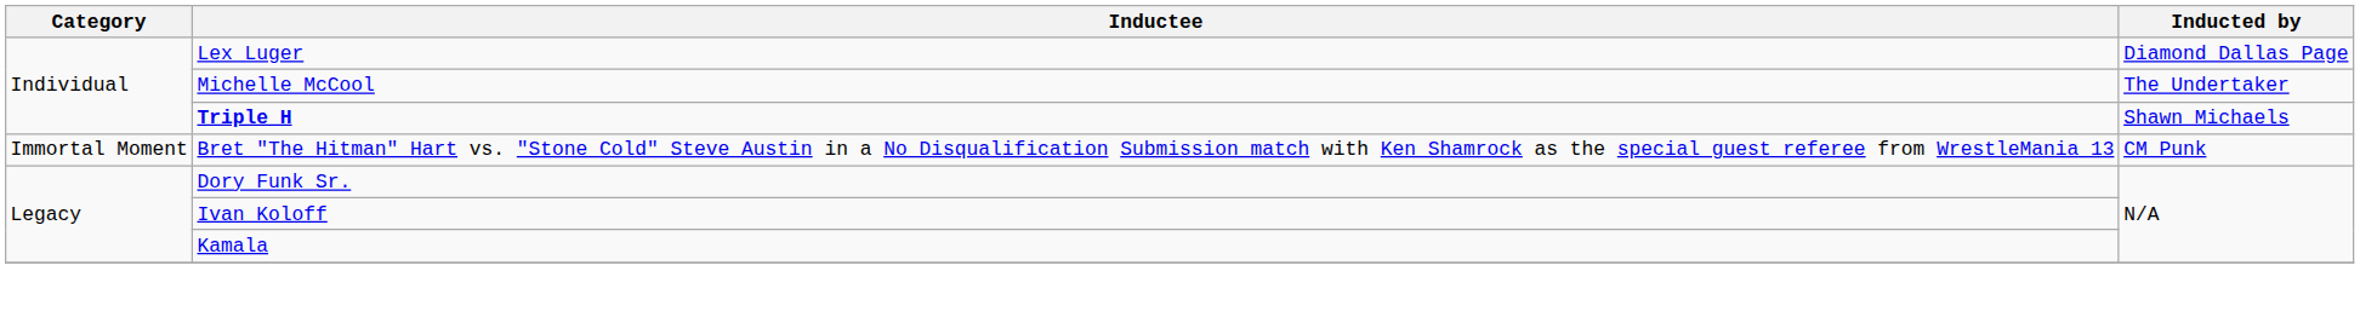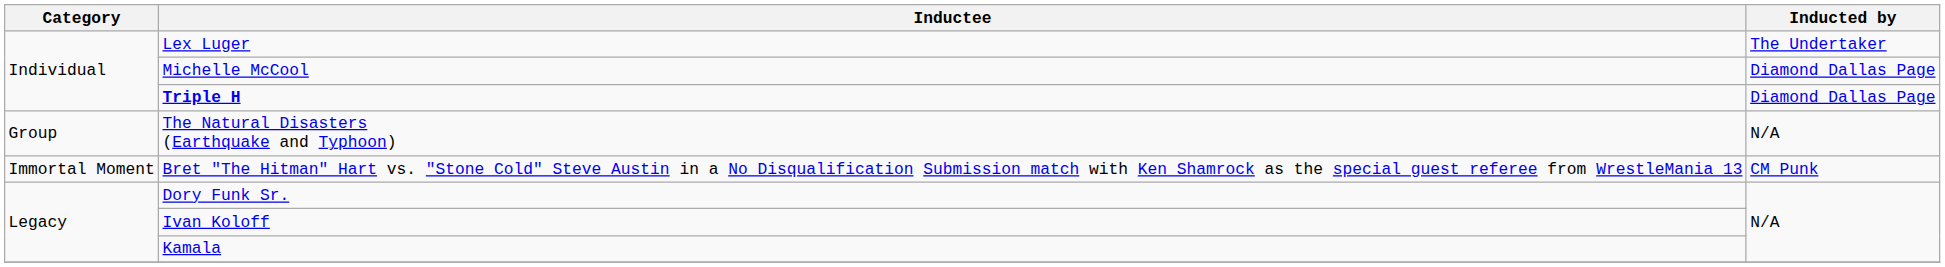Lex Luger | Inducted by: Diamond Dallas Page -> The Undertaker
Michelle McCool | Inducted by: The Undertaker -> Diamond Dallas Page
Triple H | Inducted by: Shawn Michaels -> Diamond Dallas Page
+ row: Group | The Natural Disasters (Earthquake and Typhoon) | N/A
